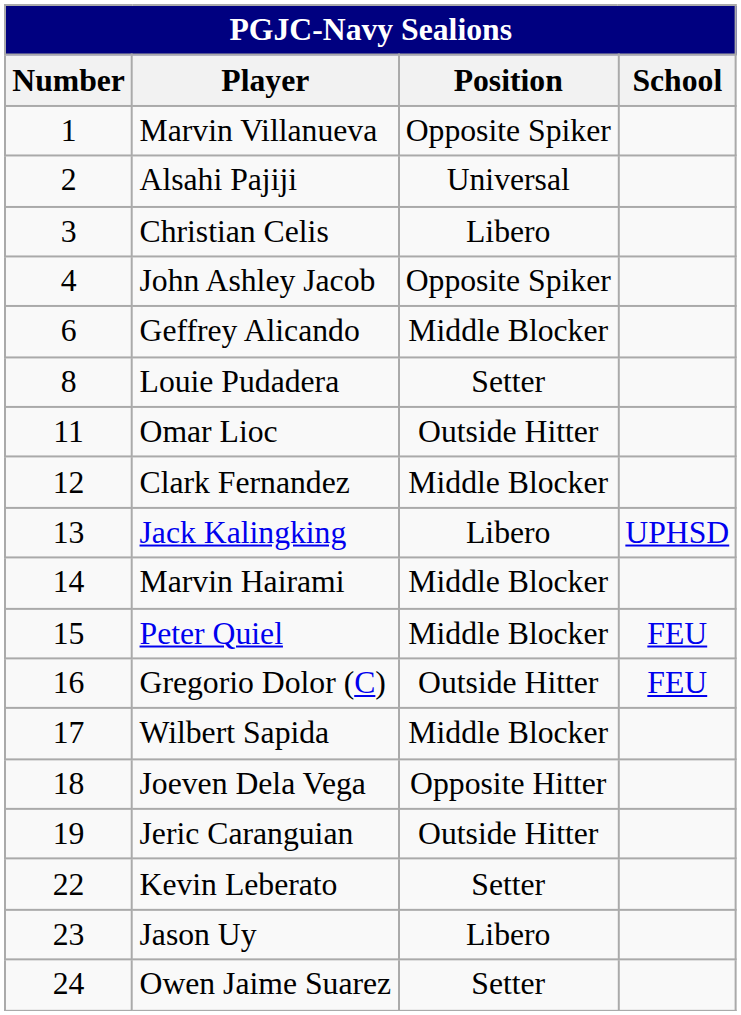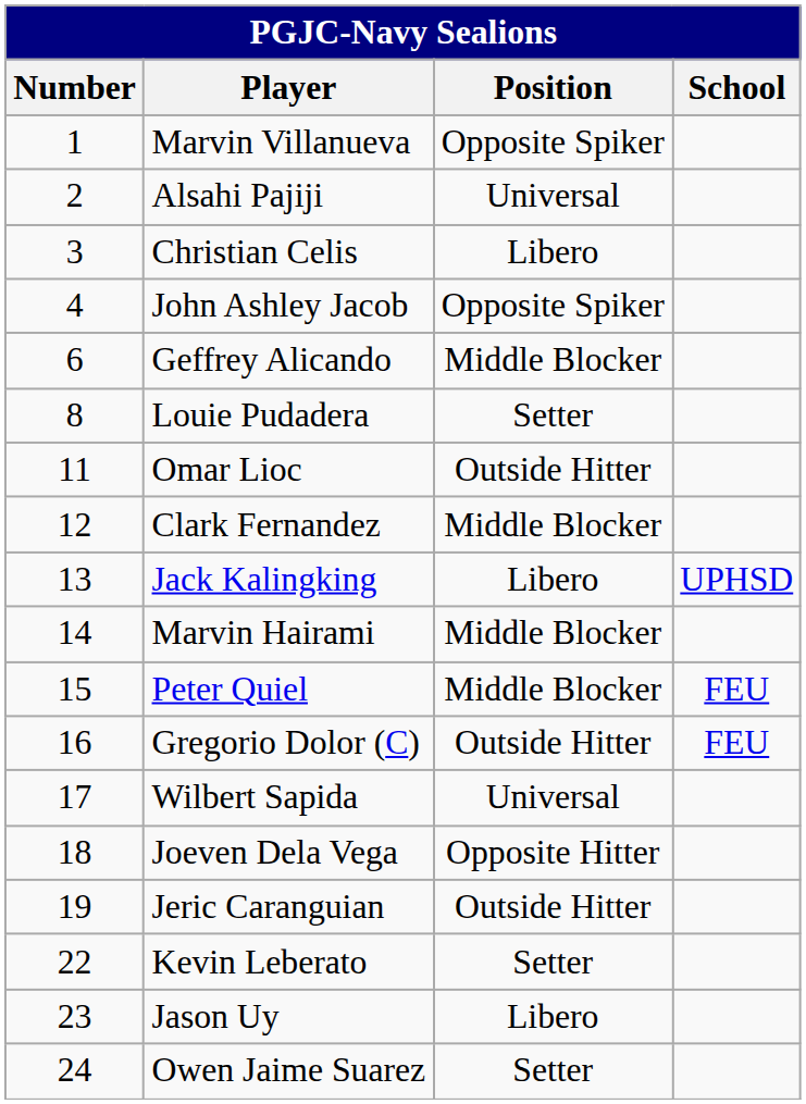Wilbert Sapida | Position: Middle Blocker -> Universal
